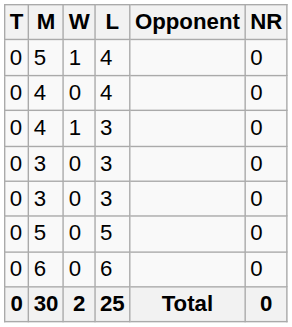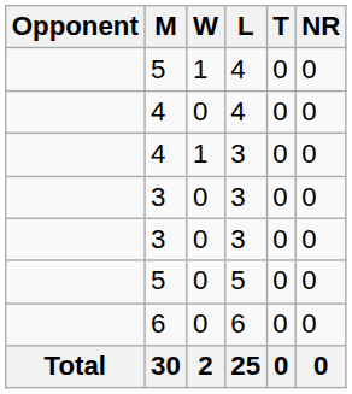columns swapped: Opponent <-> T
